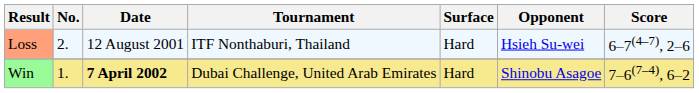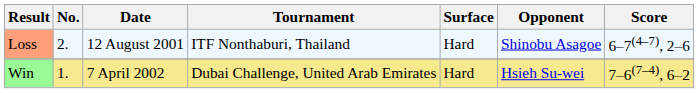Loss | Opponent: Hsieh Su-wei -> Shinobu Asagoe
Win | Date: bold -> normal
Win | Opponent: Shinobu Asagoe -> Hsieh Su-wei
